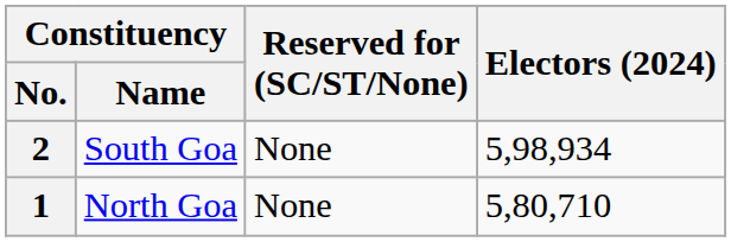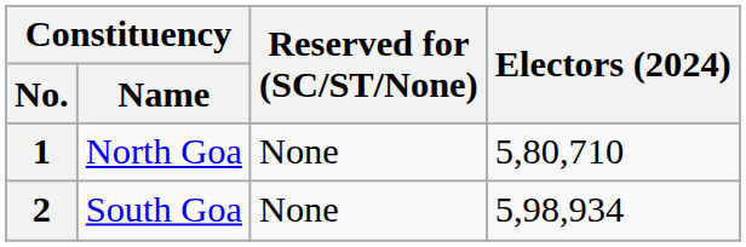rows swapped: 1 <-> 2
